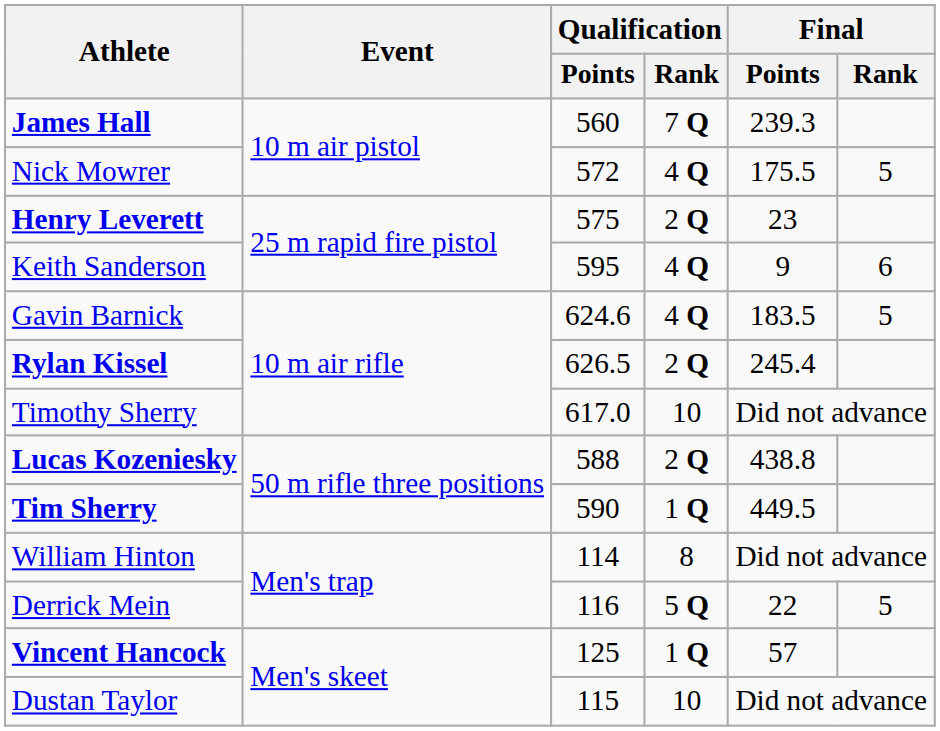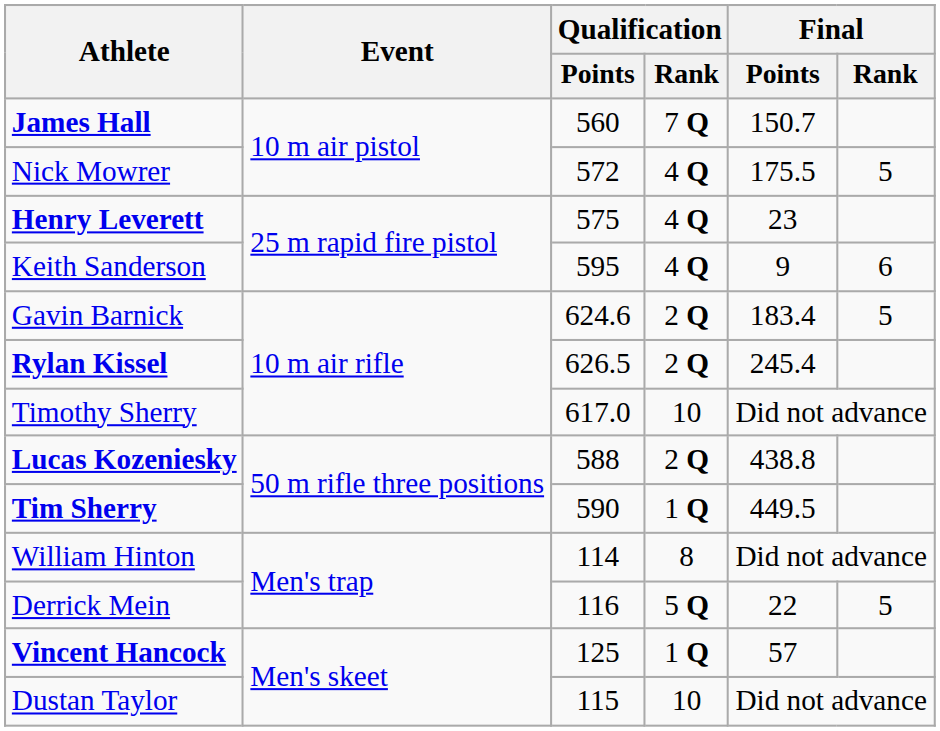James Hall | Final / Points: 239.3 -> 150.7
Henry Leverett | Qualification / Rank: 2 Q -> 4 Q
Gavin Barnick | Qualification / Rank: 4 Q -> 2 Q
Gavin Barnick | Final / Points: 183.5 -> 183.4
